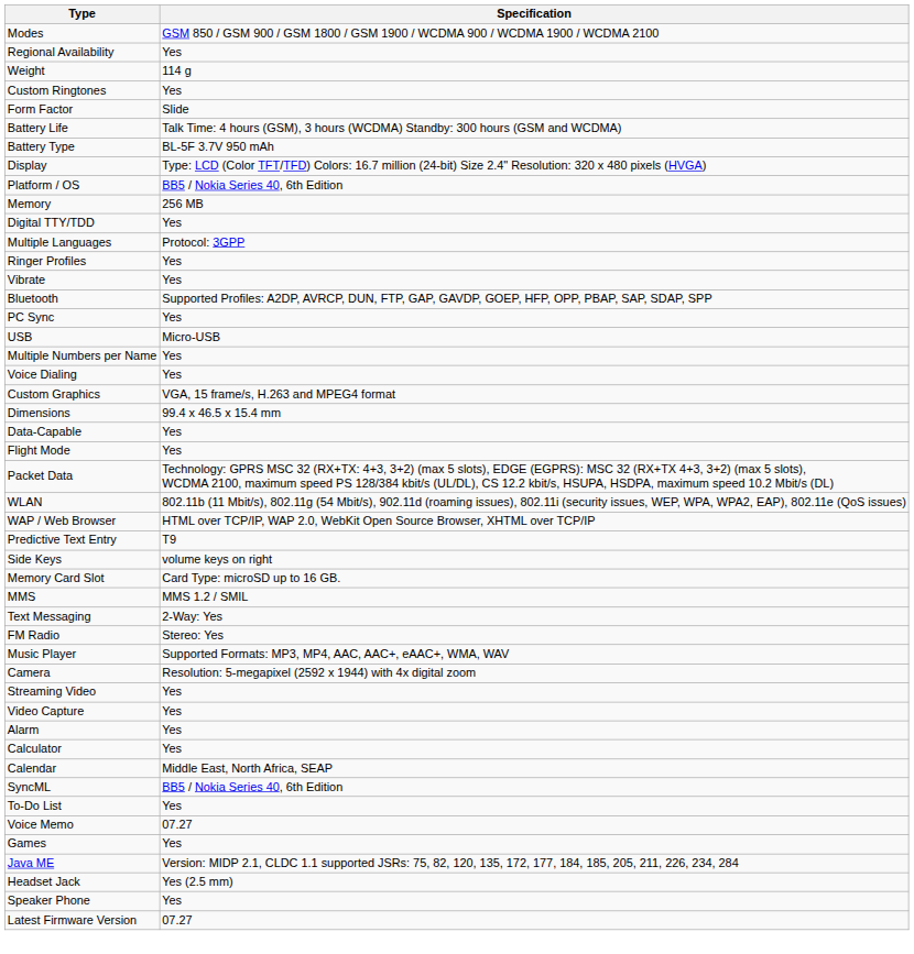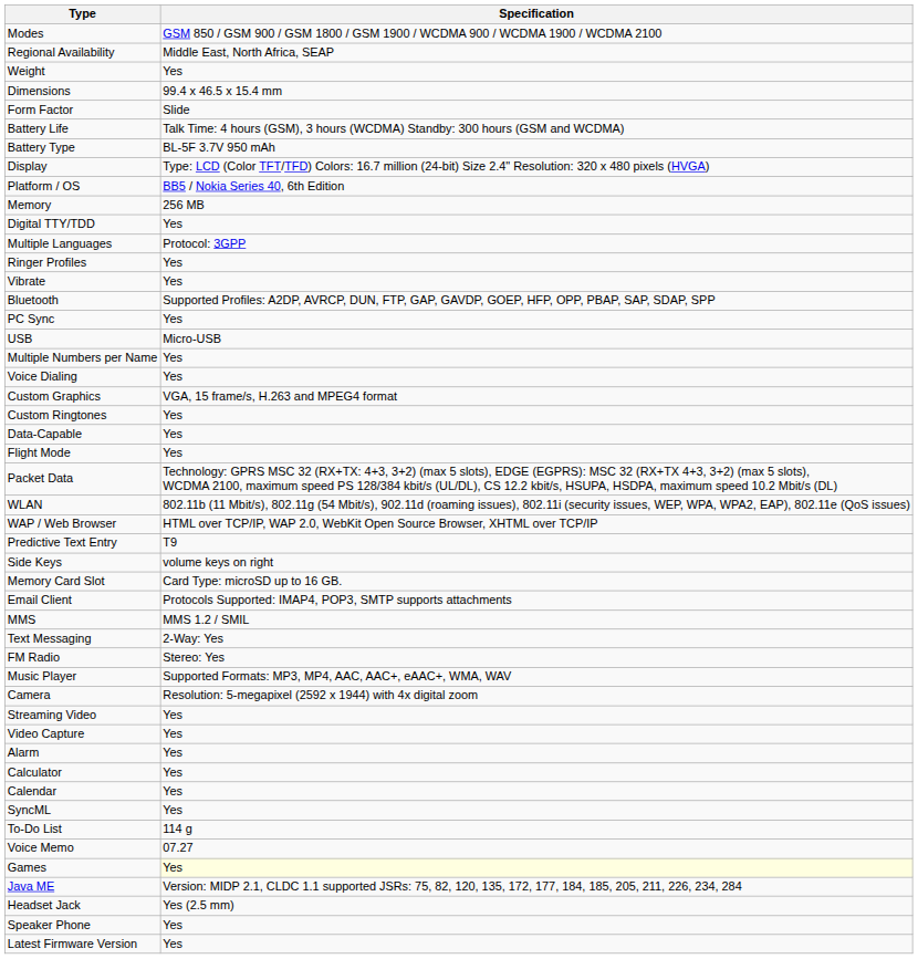Regional Availability | Specification: Yes -> Middle East, North Africa, SEAP
Weight | Specification: 114 g -> Yes
rows swapped: Dimensions <-> Custom Ringtones
+ row: Email Client | Protocols Supported: IMAP4, POP3, SMTP supports attachments
Calendar | Specification: Middle East, North Africa, SEAP -> Yes
SyncML | Specification: BB5 / Nokia Series 40, 6th Edition -> Yes
To-Do List | Specification: Yes -> 114 g
Games | Specification: no background -> lightyellow background
Latest Firmware Version | Specification: 07.27 -> Yes
